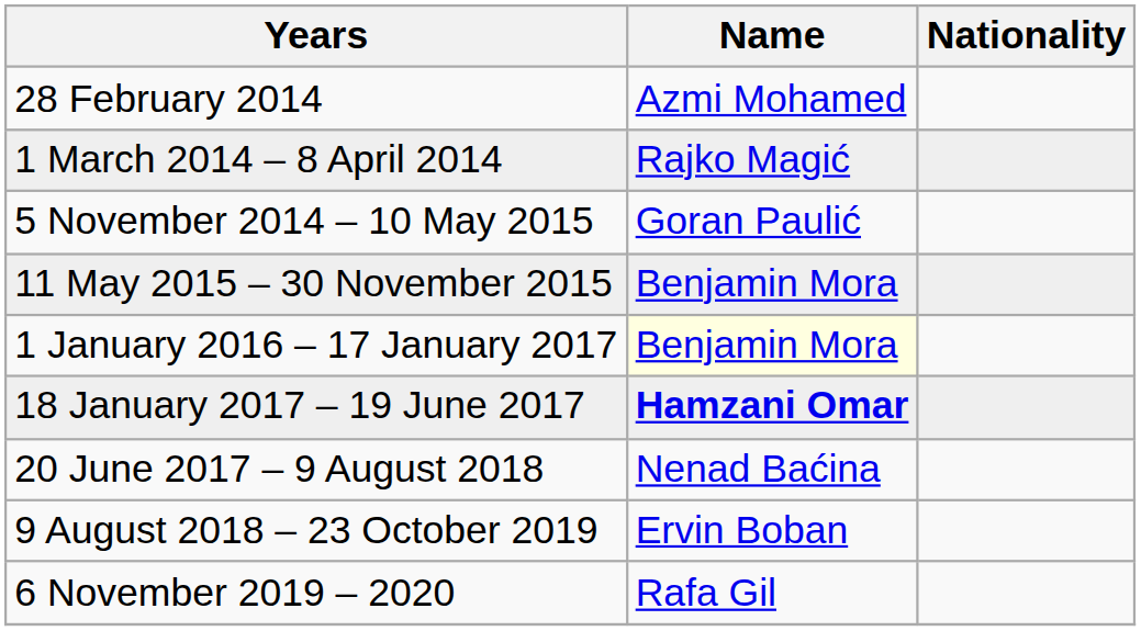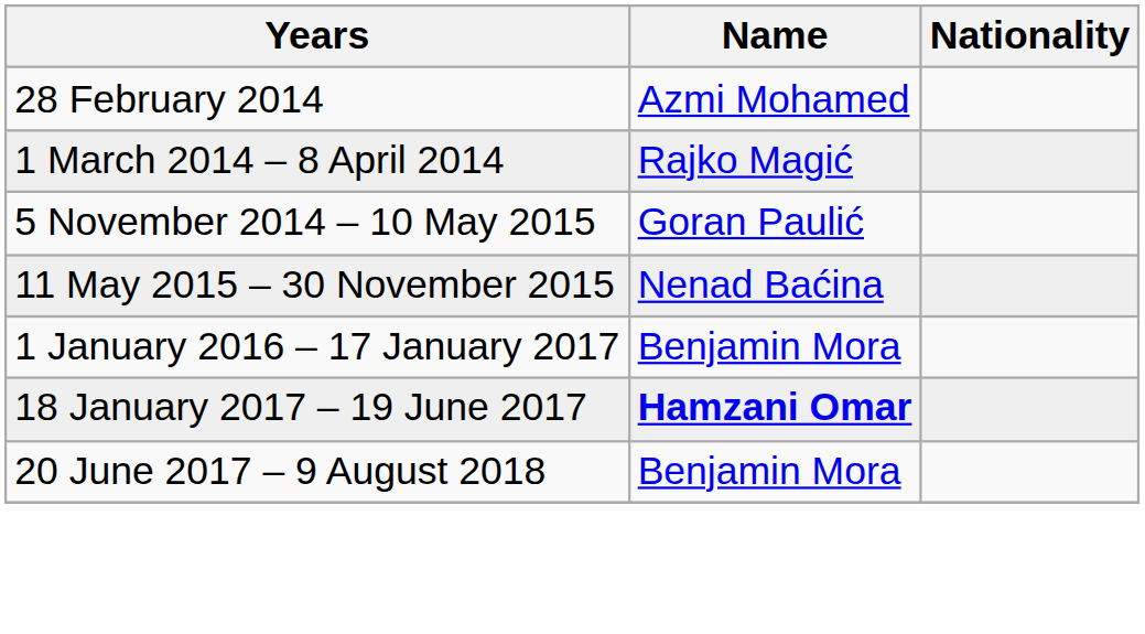11 May 2015 – 30 November 2015 | Name: Benjamin Mora -> Nenad Baćina
1 January 2016 – 17 January 2017 | Name: lightyellow background -> no background
20 June 2017 – 9 August 2018 | Name: Nenad Baćina -> Benjamin Mora
- row: 9 August 2018 – 23 October 2019 | Ervin Boban
- row: 6 November 2019 – 2020 | Rafa Gil
